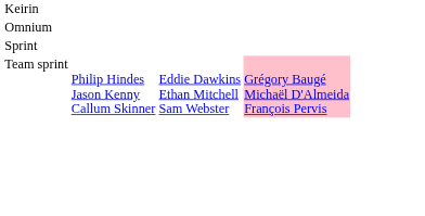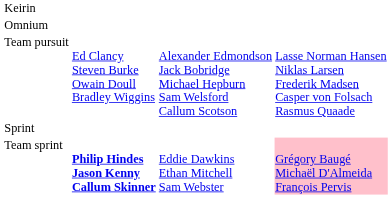+ row: Team pursuit | Ed Clancy Steven Burke Owain Doull Bradley Wiggins | Alexander Edmondson Jack Bobridge Michael Hepburn Sam Welsford Callum Scotson | Lasse Norman Hansen Niklas Larsen Frederik Madsen Casper von Folsach Rasmus Quaade
Team sprint | column 2: normal -> bold
